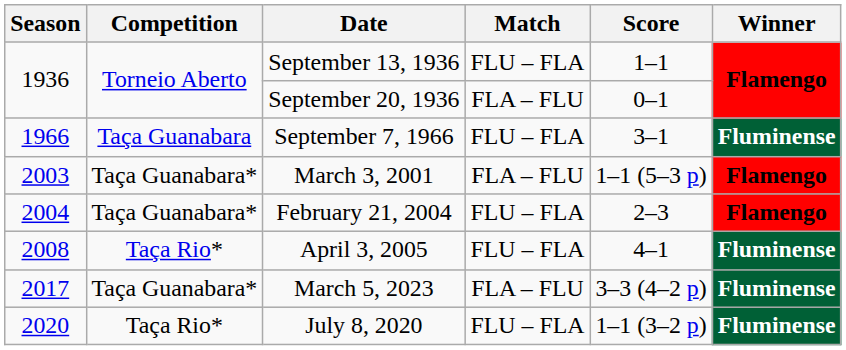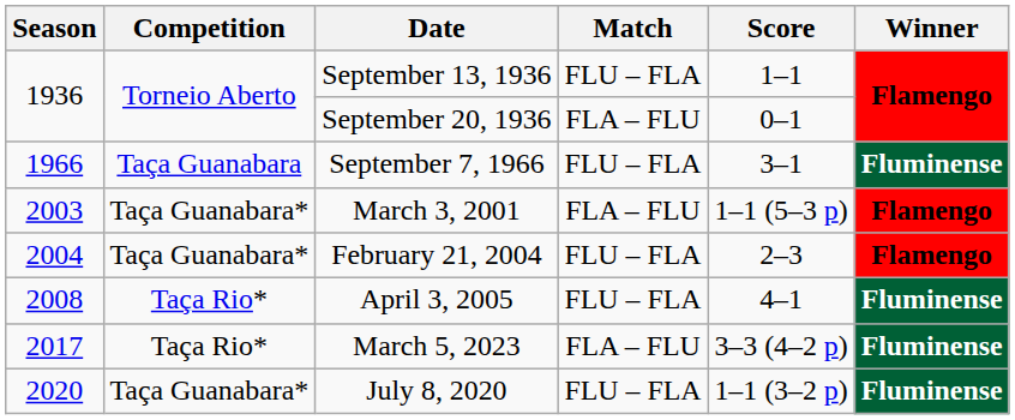March 5, 2023 | Competition: Taça Guanabara* -> Taça Rio*
July 8, 2020 | Competition: Taça Rio* -> Taça Guanabara*
